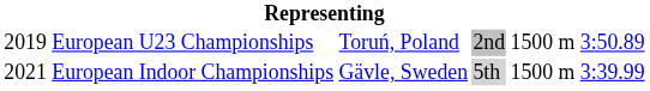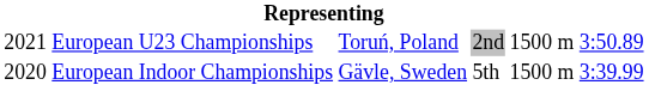European U23 Championships | column 1: 2019 -> 2021
European Indoor Championships | column 1: 2021 -> 2020
European Indoor Championships | column 4: lightgrey background -> no background
